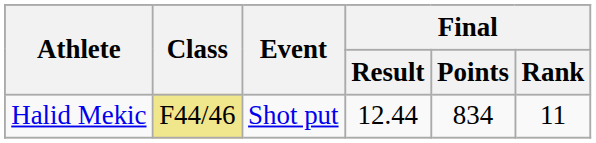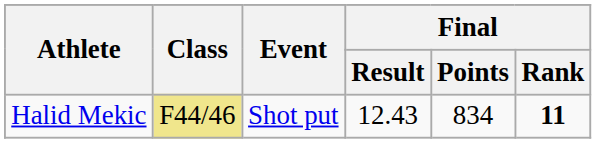Halid Mekic | Final / Result: 12.44 -> 12.43
Halid Mekic | Final / Rank: normal -> bold
